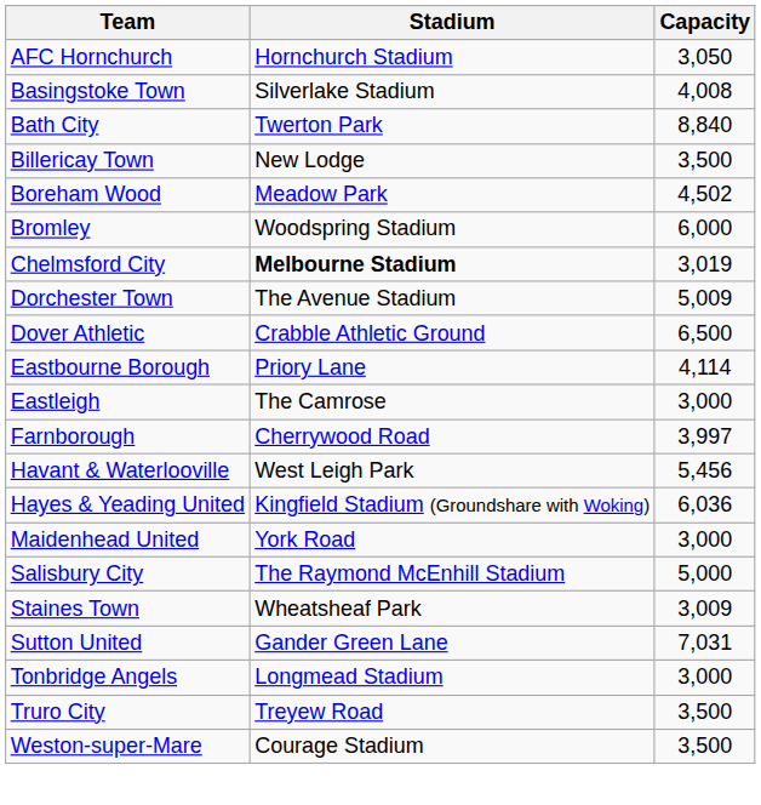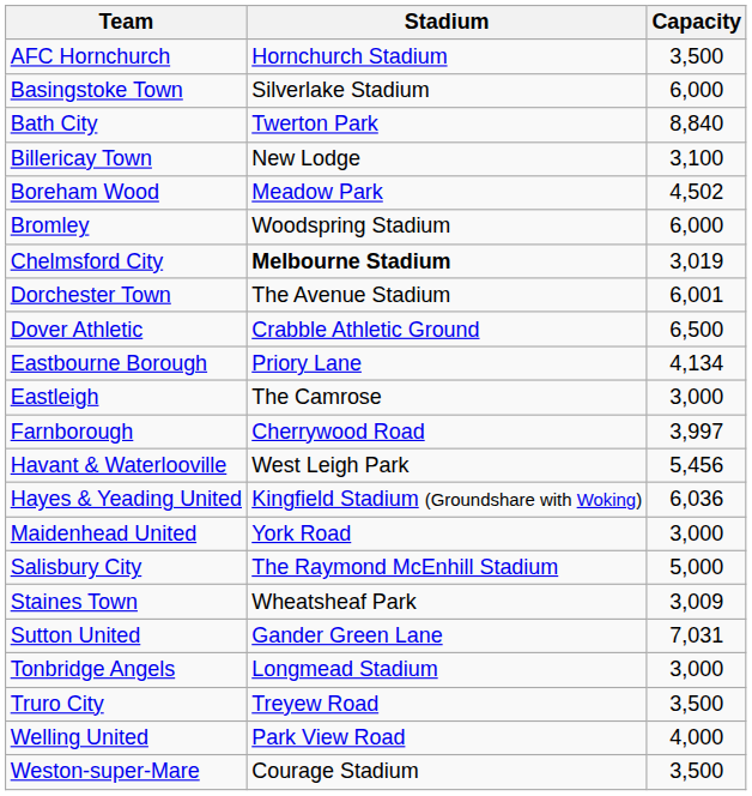AFC Hornchurch | Capacity: 3,050 -> 3,500
Basingstoke Town | Capacity: 4,008 -> 6,000
Billericay Town | Capacity: 3,500 -> 3,100
Dorchester Town | Capacity: 5,009 -> 6,001
Eastbourne Borough | Capacity: 4,114 -> 4,134
+ row: Welling United | Park View Road | 4,000
